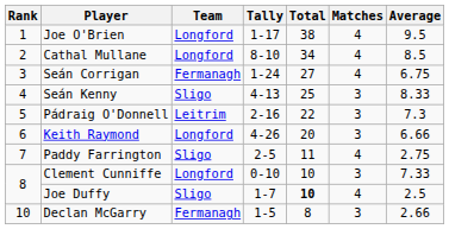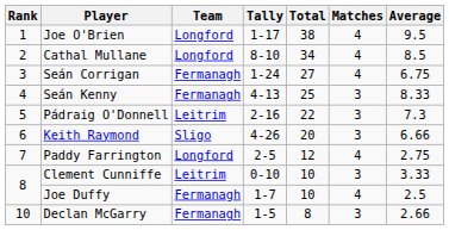Seán Kenny | Team: Sligo -> Fermanagh
Keith Raymond | Team: Longford -> Sligo
Paddy Farrington | Team: Sligo -> Longford
Paddy Farrington | Total: 11 -> 12
Clement Cunniffe | Team: Longford -> Leitrim
Clement Cunniffe | Average: 7.33 -> 3.33
Joe Duffy | Team: Sligo -> Fermanagh
Joe Duffy | Total: bold -> normal
